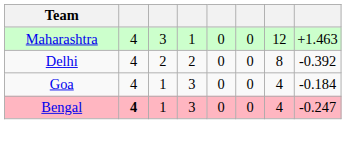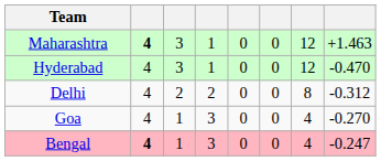Maharashtra | column 2: normal -> bold
+ row: Hyderabad | 4 | 3 | 1 | 0 | 0 | 12 | -0.470
Delhi | column 8: -0.392 -> -0.312
Goa | column 8: -0.184 -> -0.270
